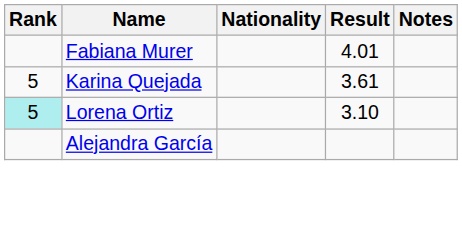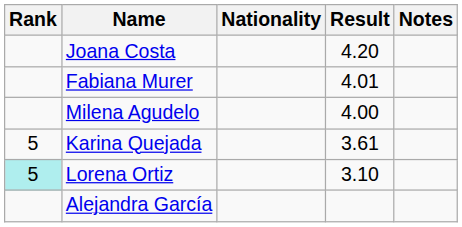+ row: Joana Costa | 4.20
+ row: Milena Agudelo | 4.00
